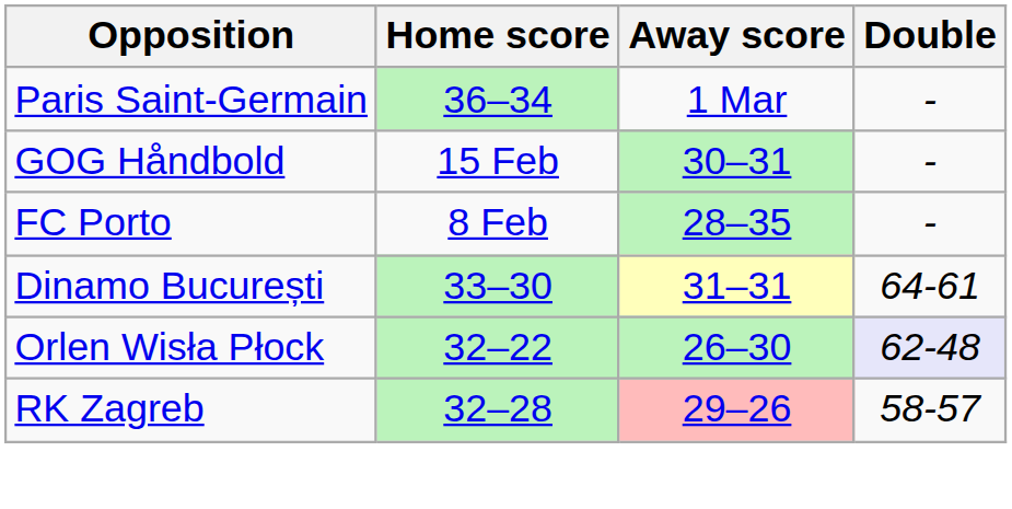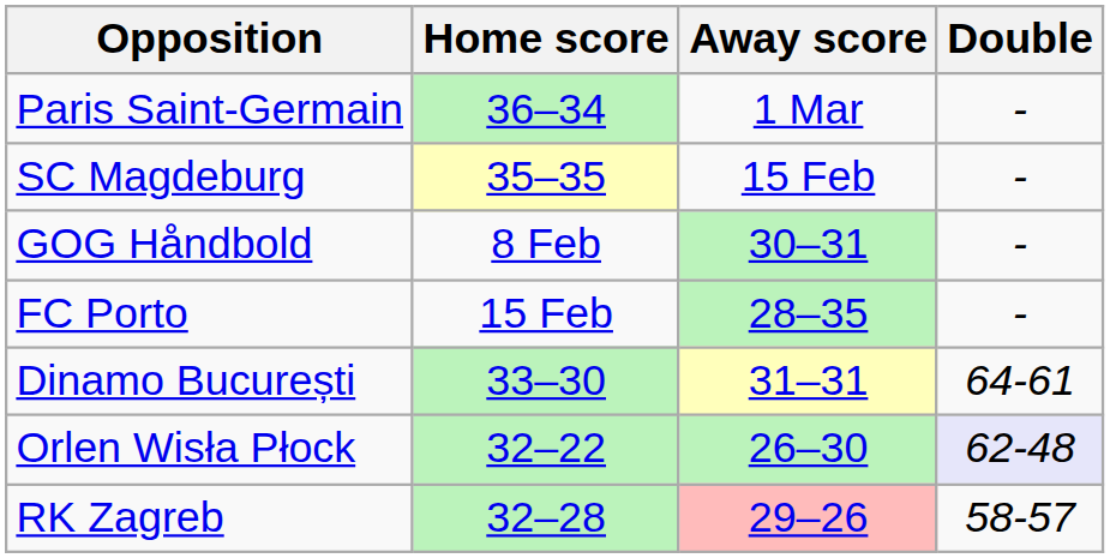+ row: SC Magdeburg | 35–35 | 15 Feb | -
GOG Håndbold | Home score: 15 Feb -> 8 Feb
FC Porto | Home score: 8 Feb -> 15 Feb
